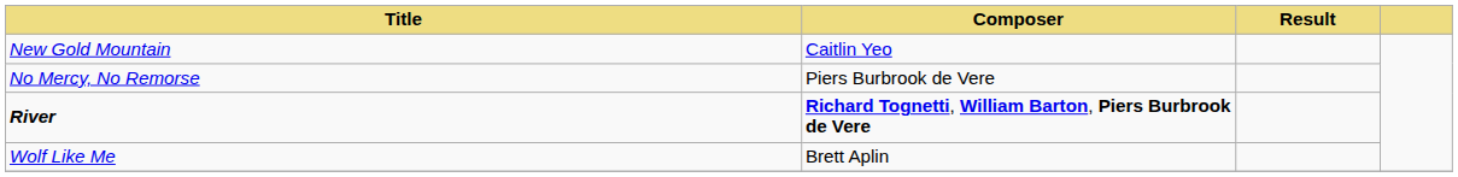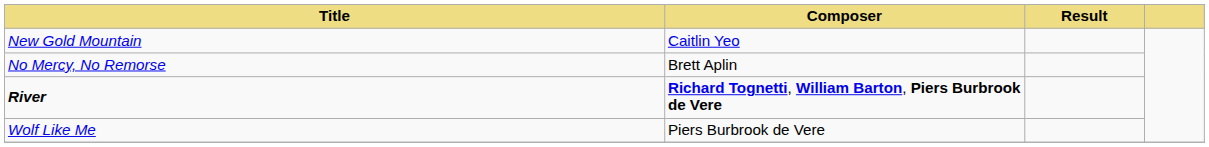No Mercy, No Remorse | Composer: Piers Burbrook de Vere -> Brett Aplin
Wolf Like Me | Composer: Brett Aplin -> Piers Burbrook de Vere
